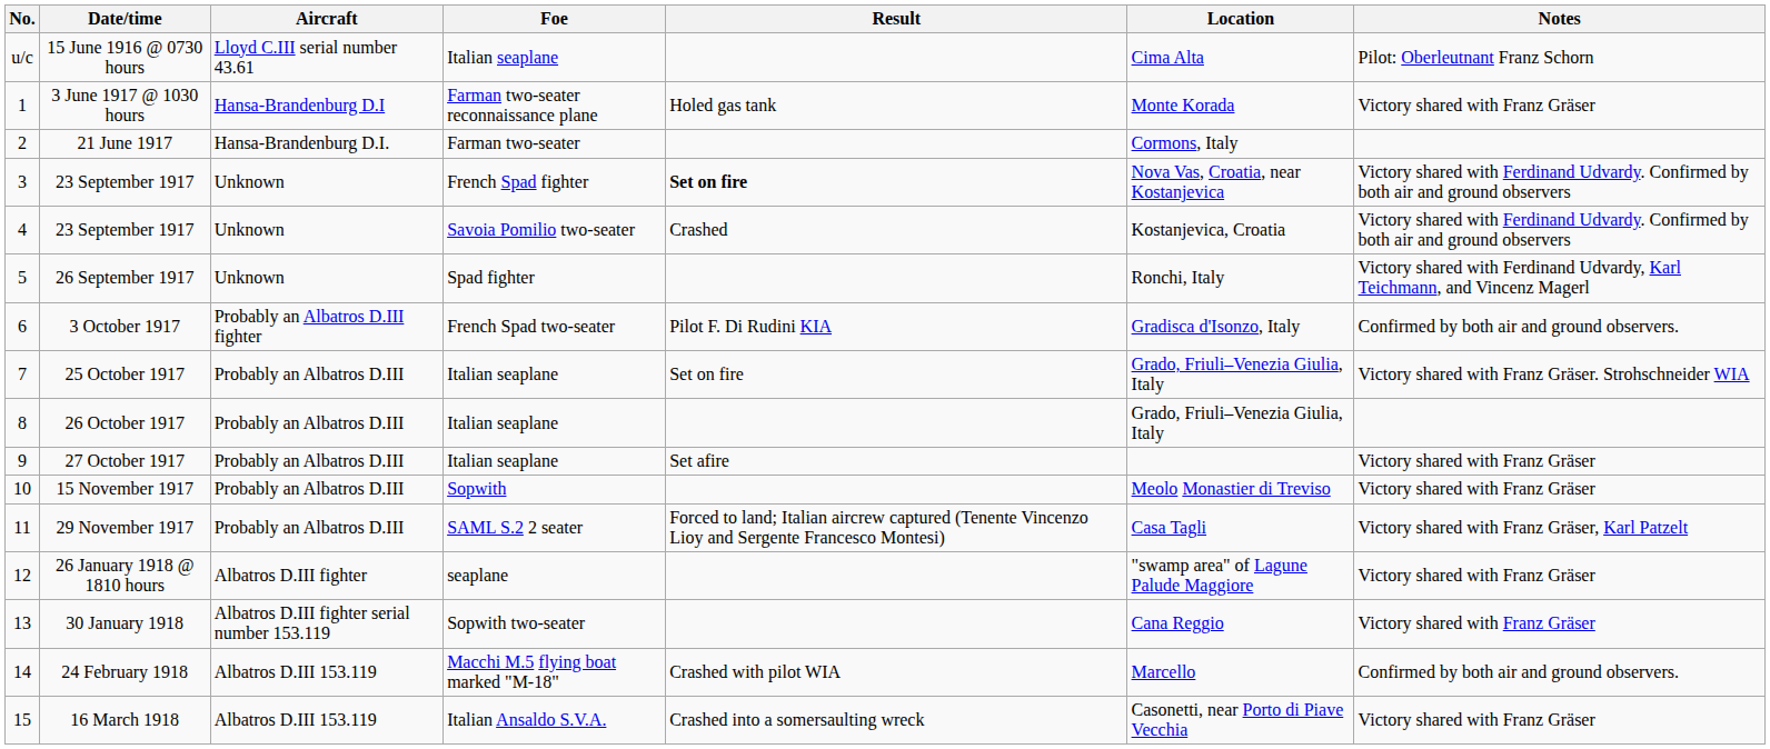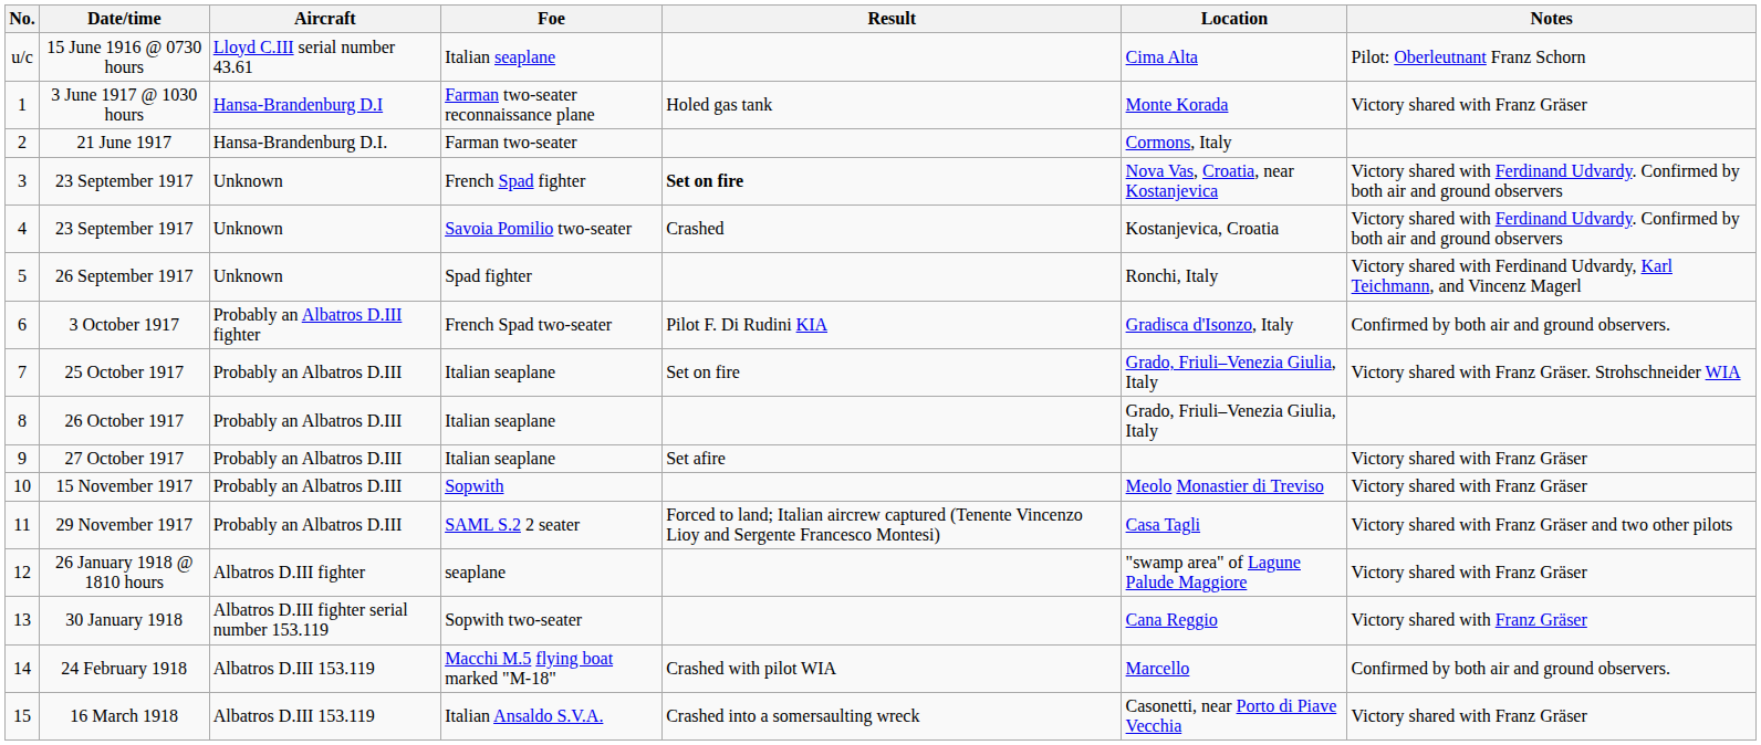29 November 1917 | Notes: Victory shared with Franz Gräser, Karl Patzelt -> Victory shared with Franz Gräser and two other pilots
